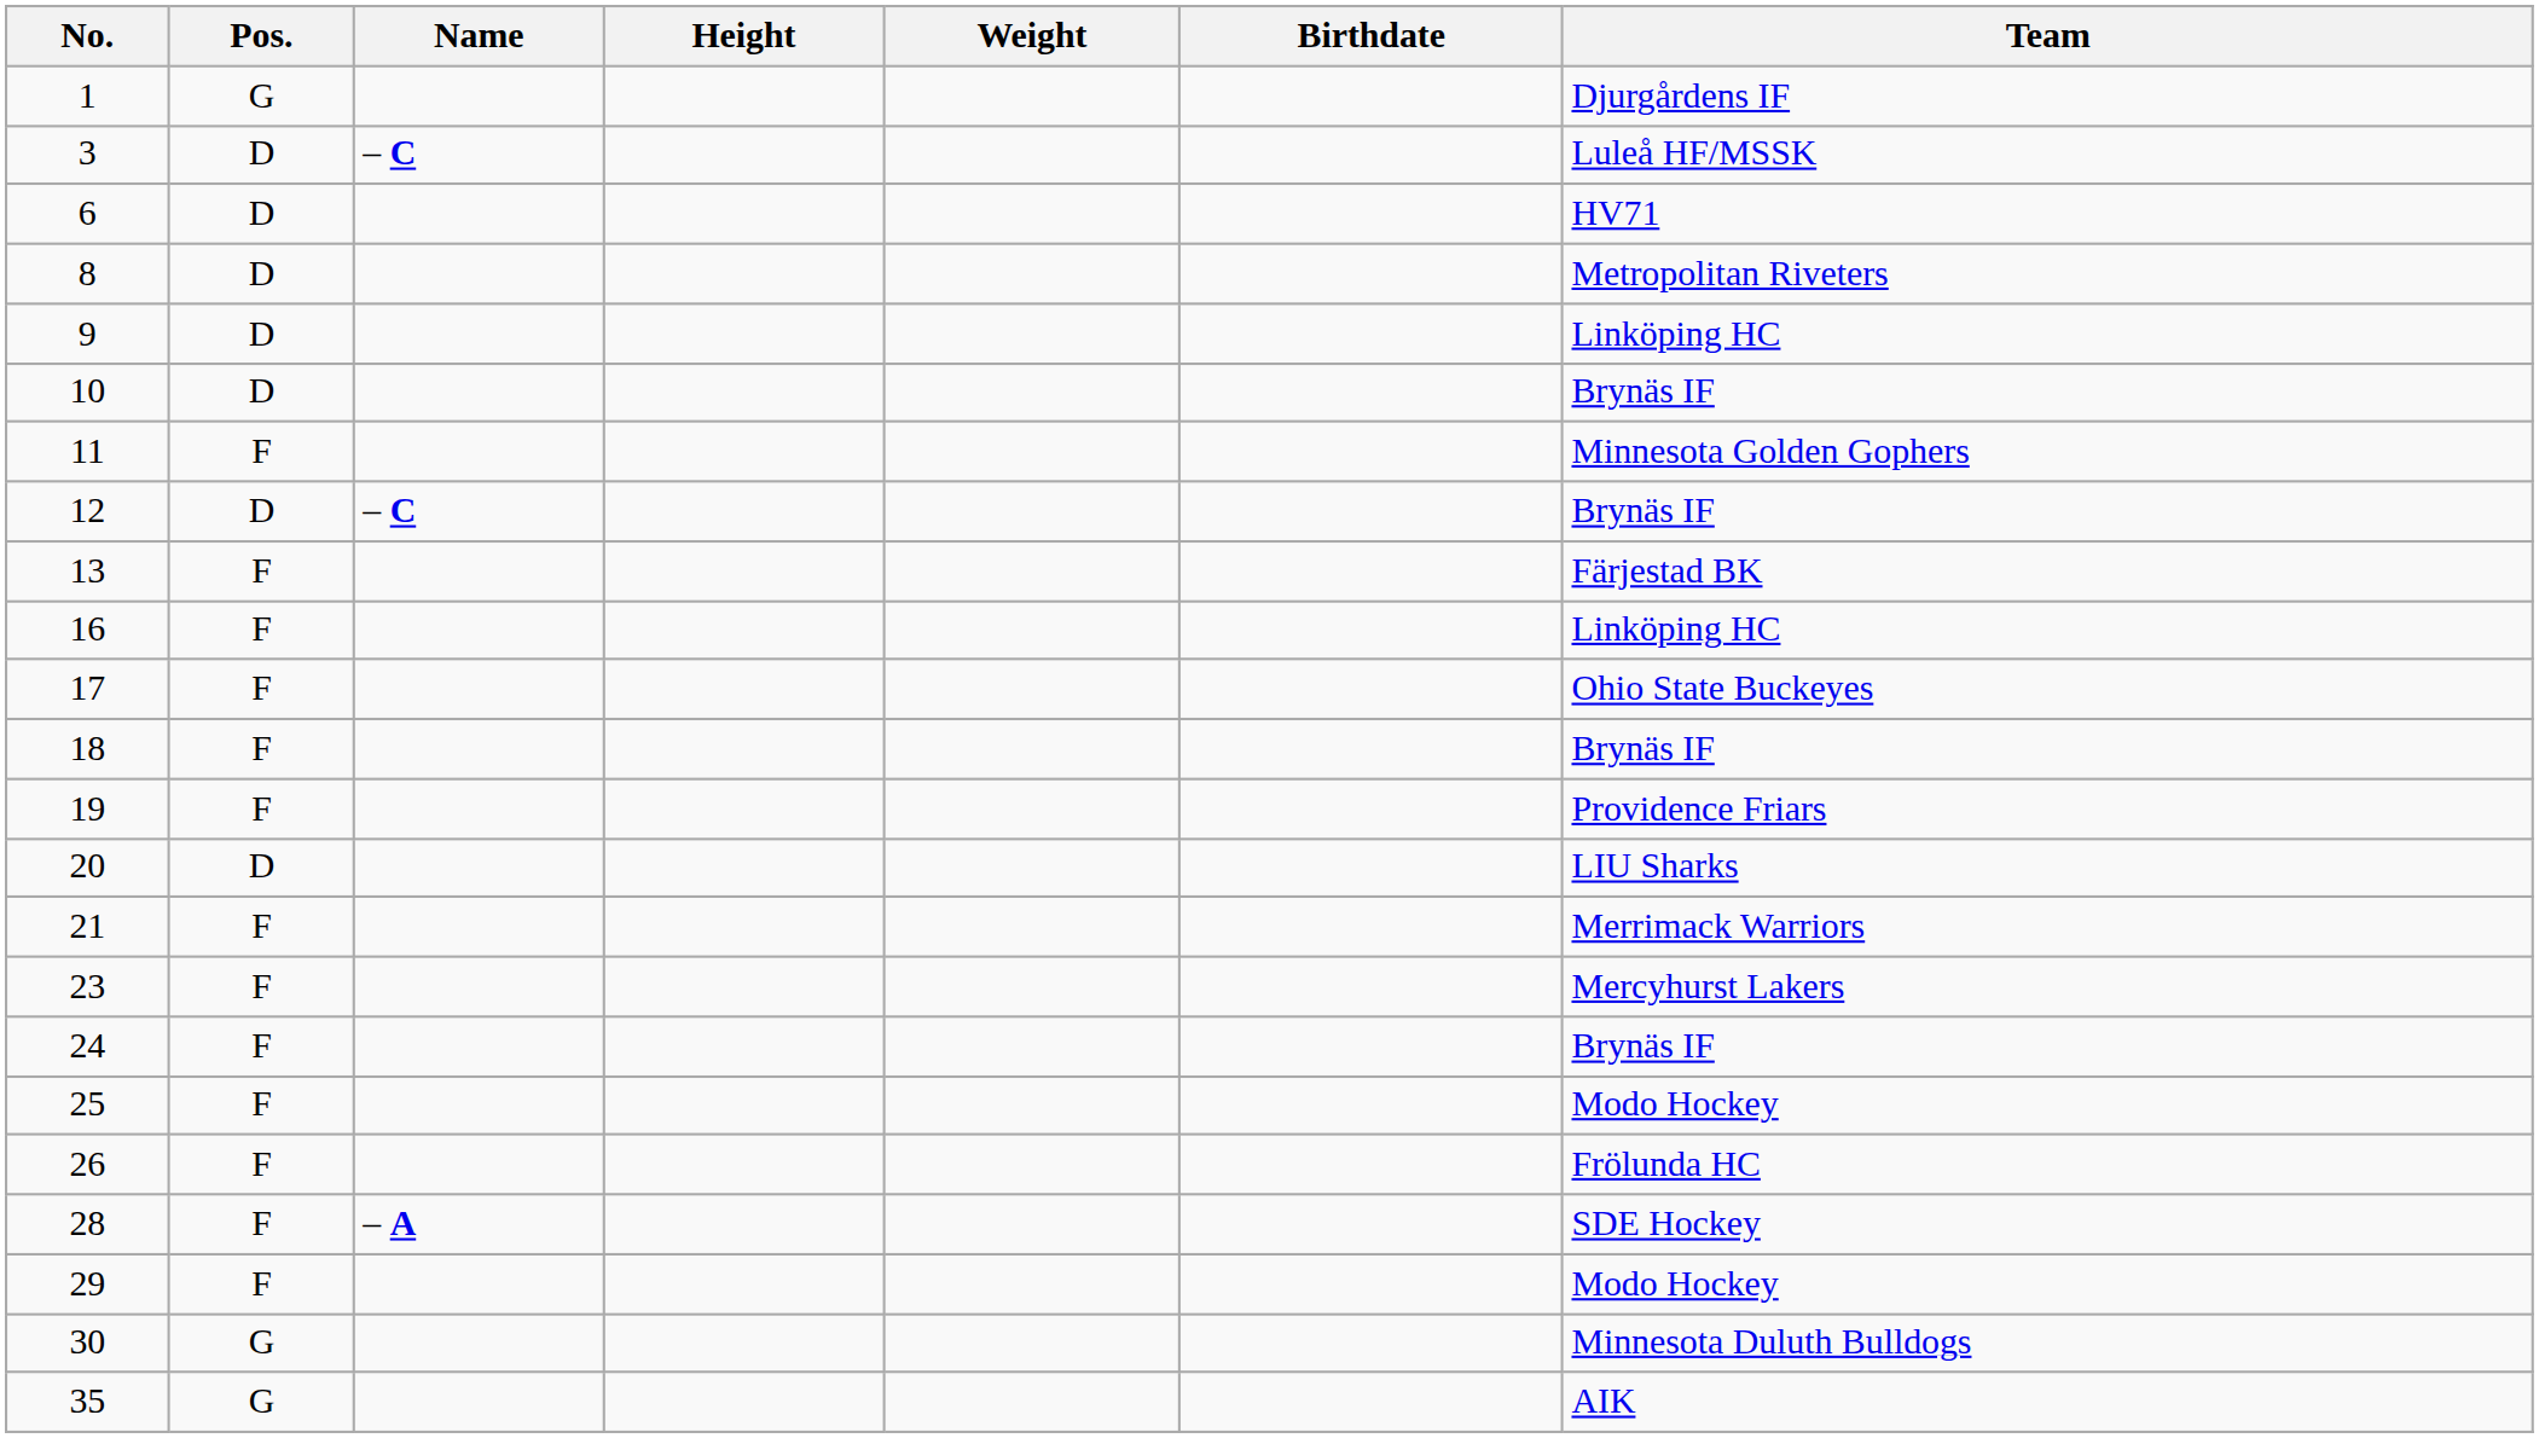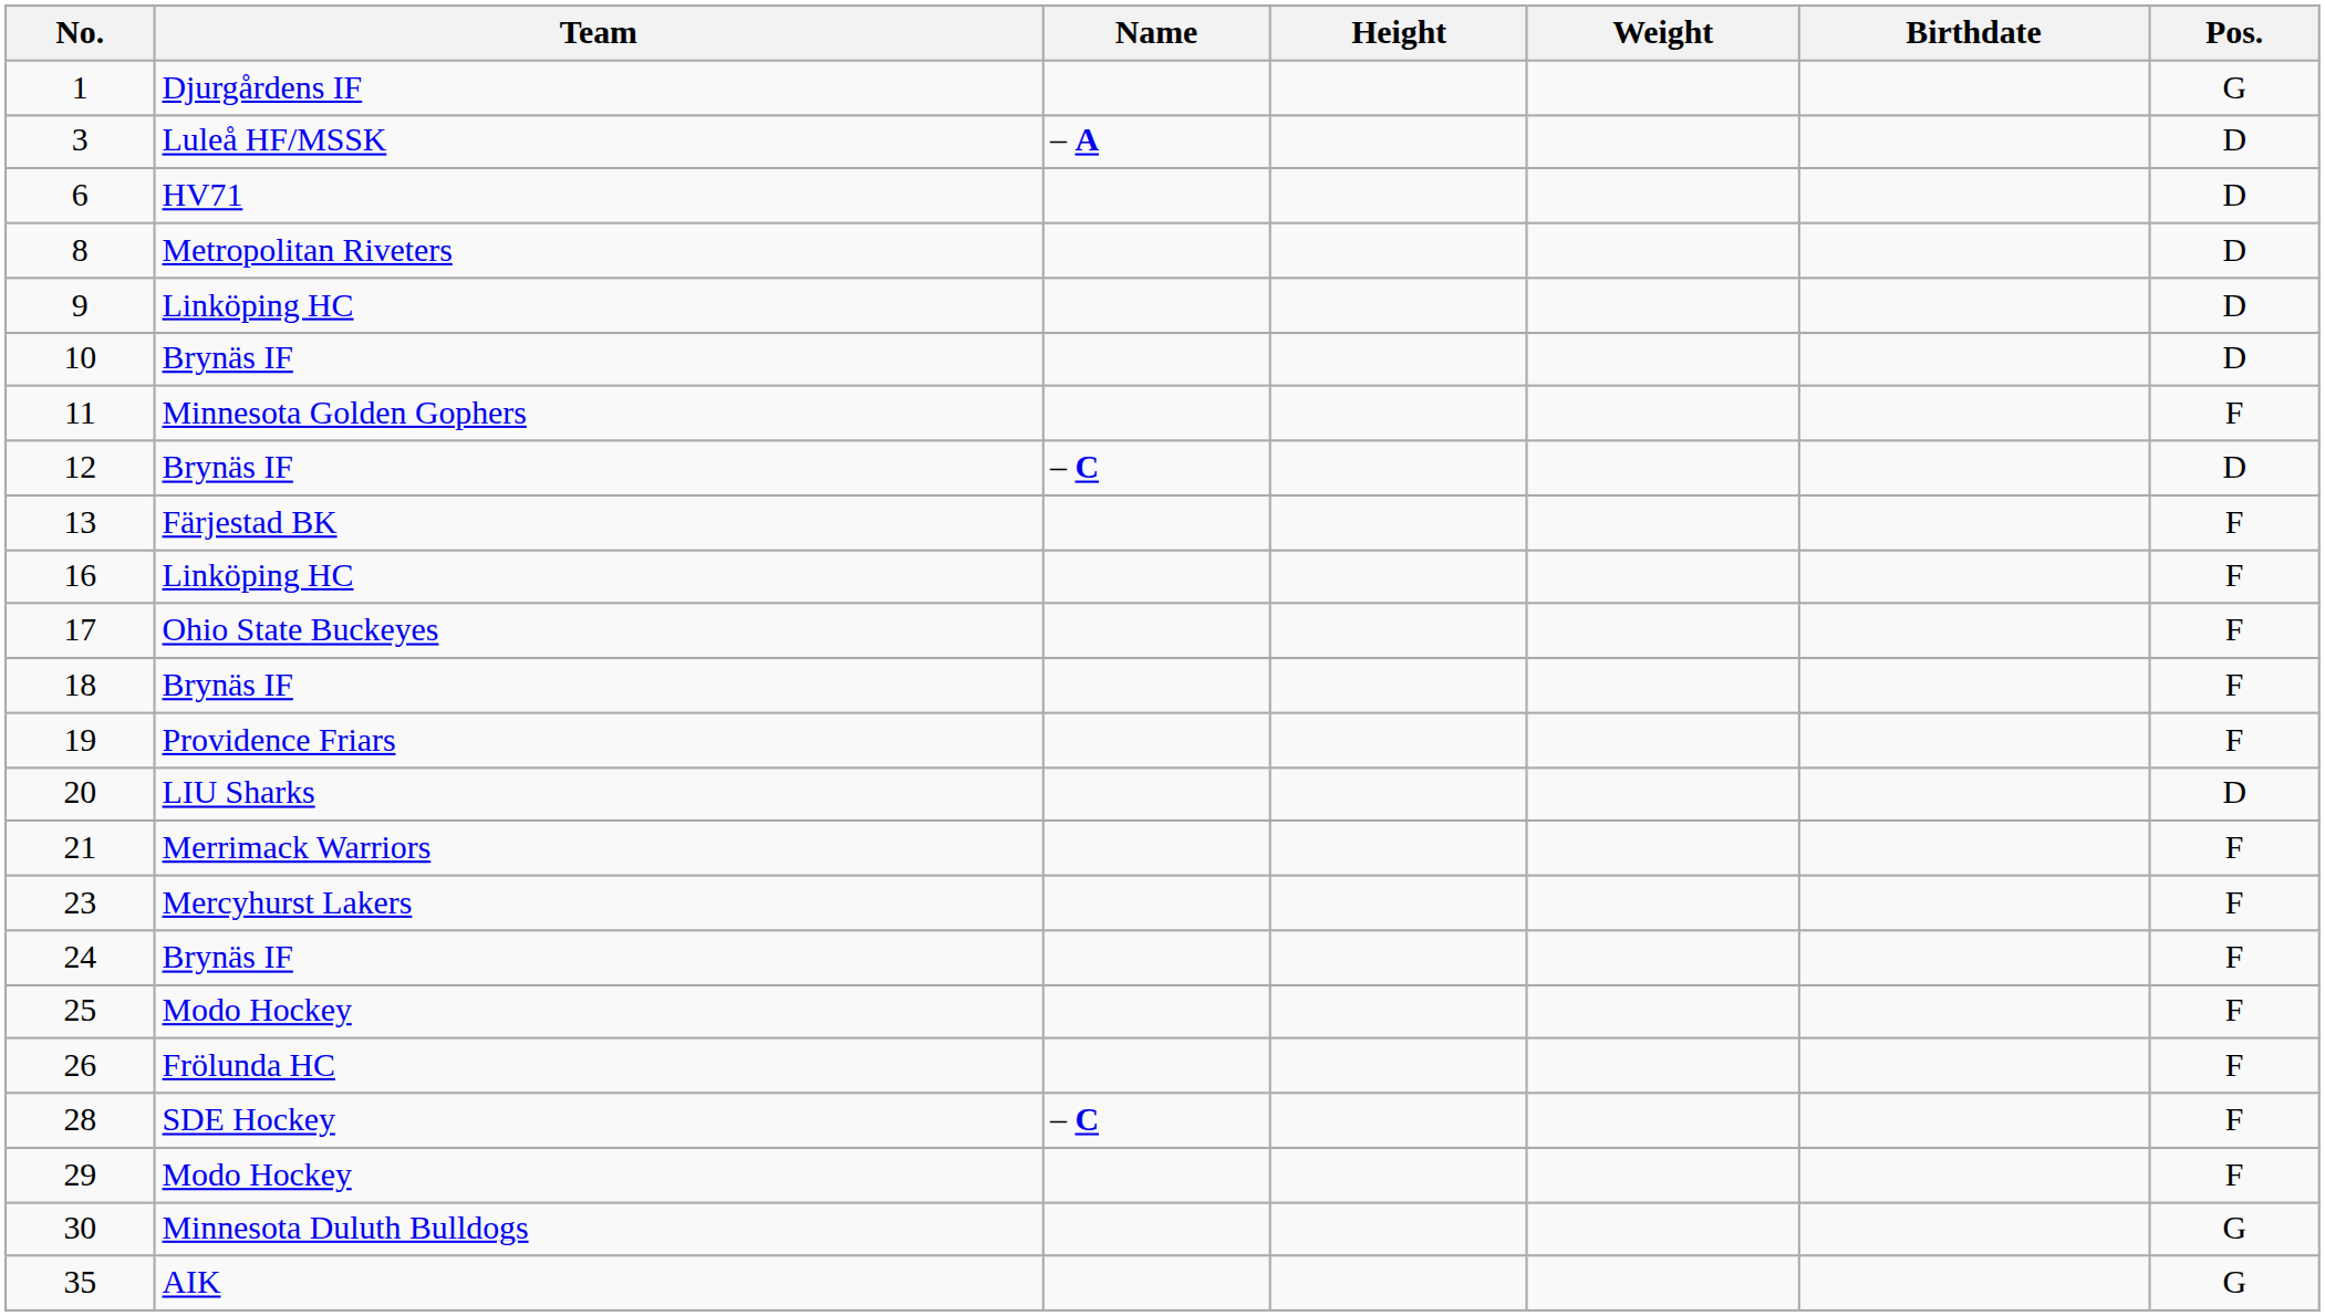columns swapped: Pos. <-> Team
3 | Name: – C -> – A
28 | Name: – A -> – C
